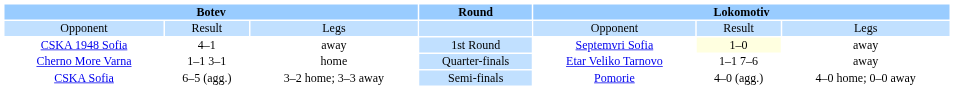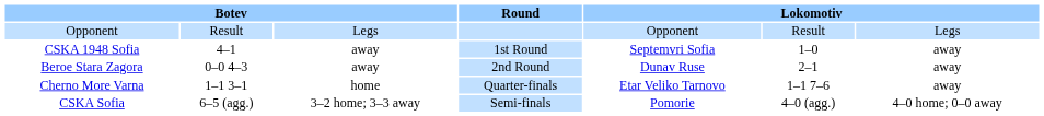CSKA 1948 Sofia | column 6: lightyellow background -> no background
+ row: Beroe Stara Zagora | 0–0 4–3 | away | 2nd Round | Dunav Ruse | 2–1 | away
